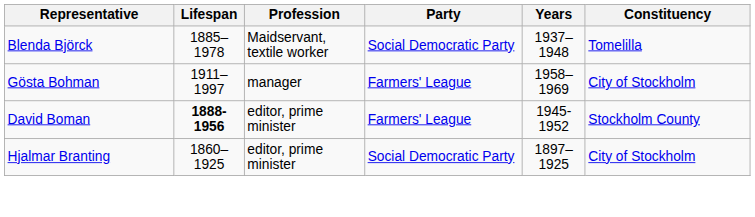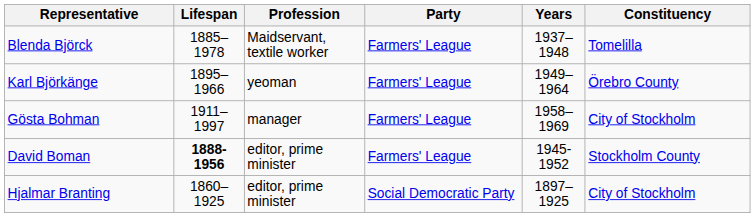Blenda Björck | Party: Social Democratic Party -> Farmers' League
+ row: Karl Björkänge | 1895–1966 | yeoman | Farmers' League | 1949–1964 | Örebro County
